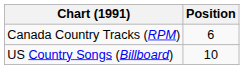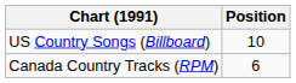rows swapped: Canada Country Tracks (RPM) <-> US Country Songs (Billboard)
